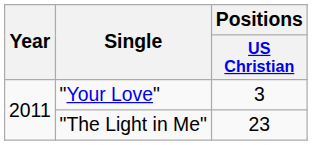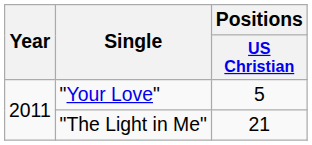"Your Love" | Positions / US Christian: 3 -> 5
"The Light in Me" | Positions / US Christian: 23 -> 21
